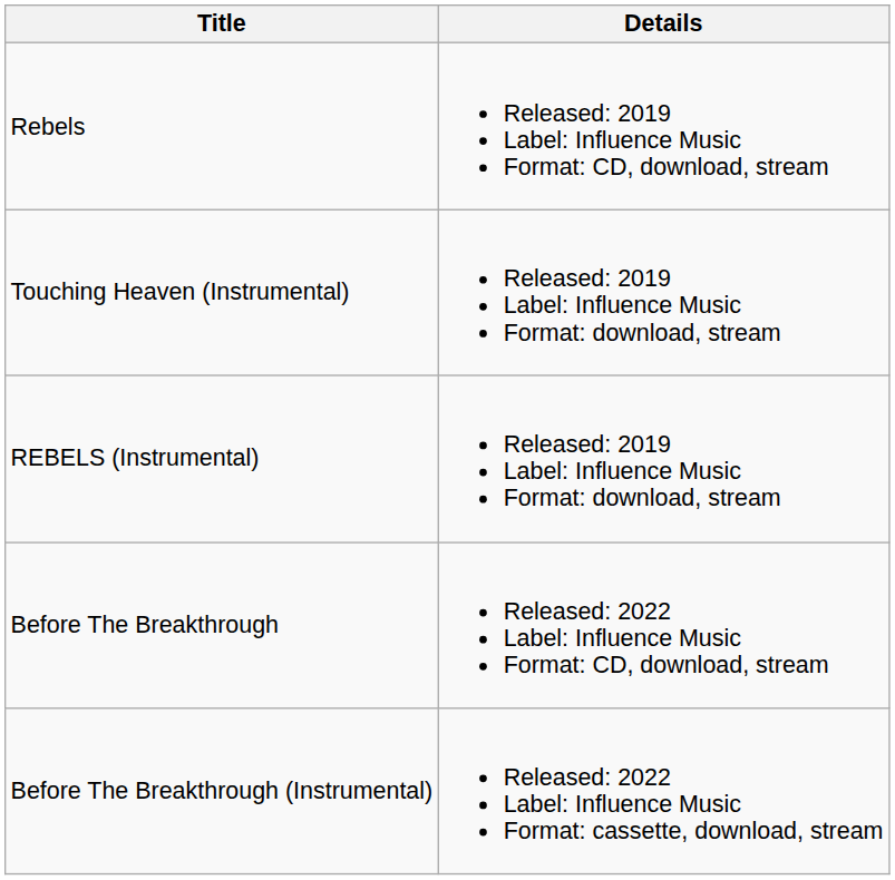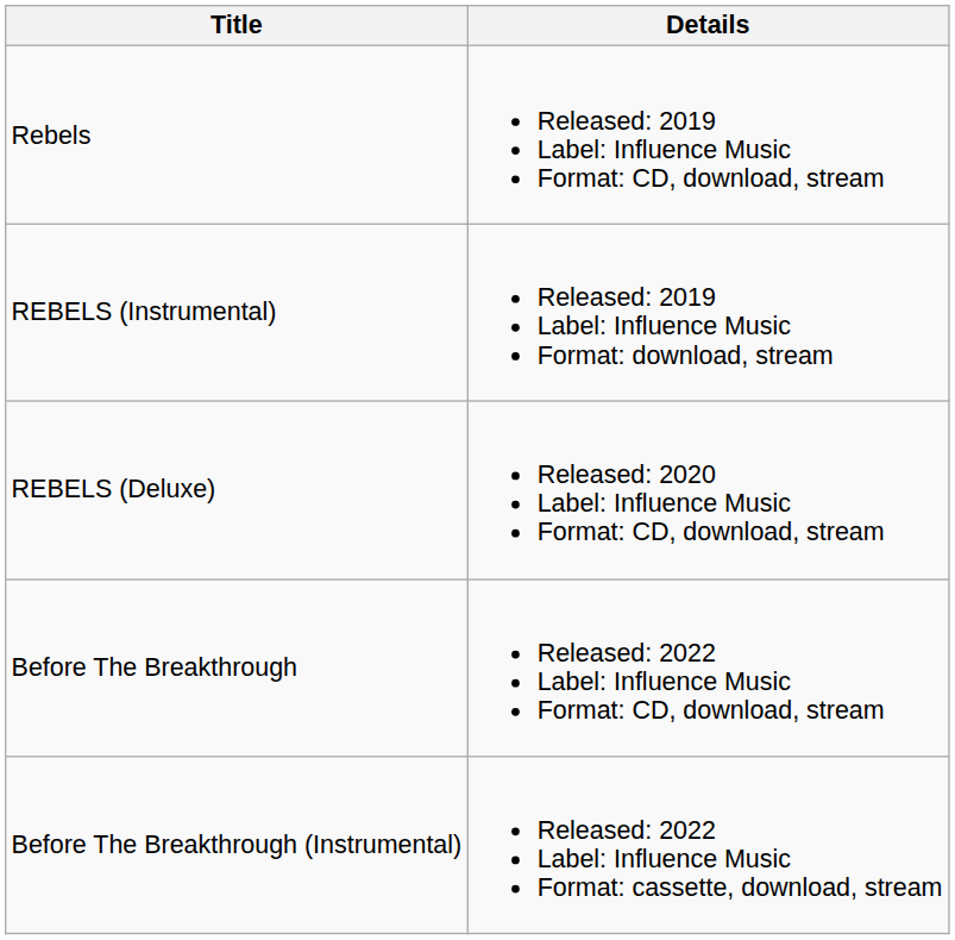- row: Touching Heaven (Instrumental) | Released: 2019 Label: Influence Music Format: download, stream
+ row: REBELS (Deluxe) | Released: 2020 Label: Influence Music Format: CD, download, stream
